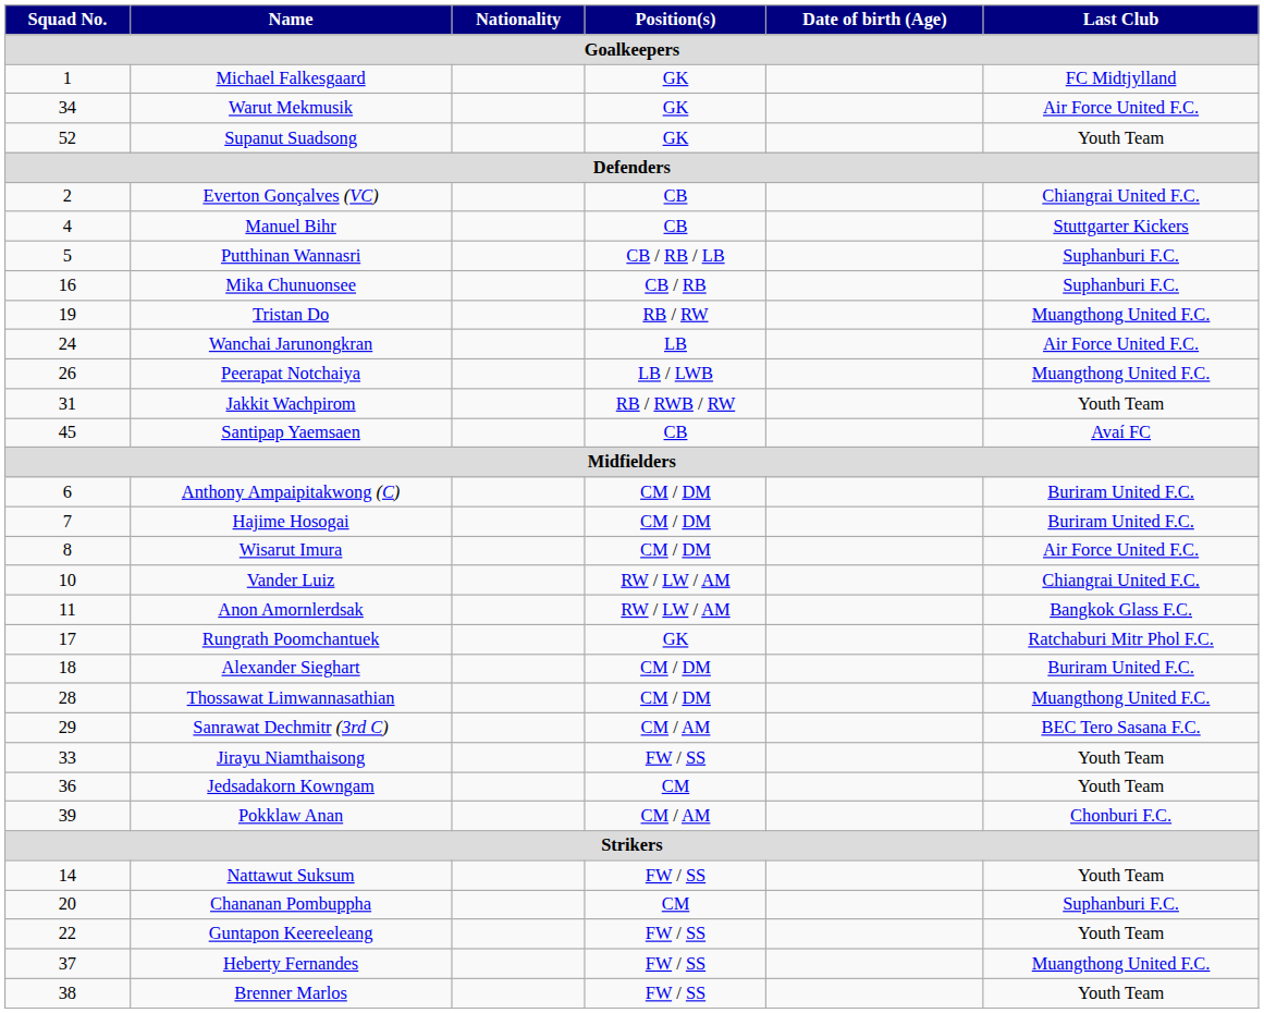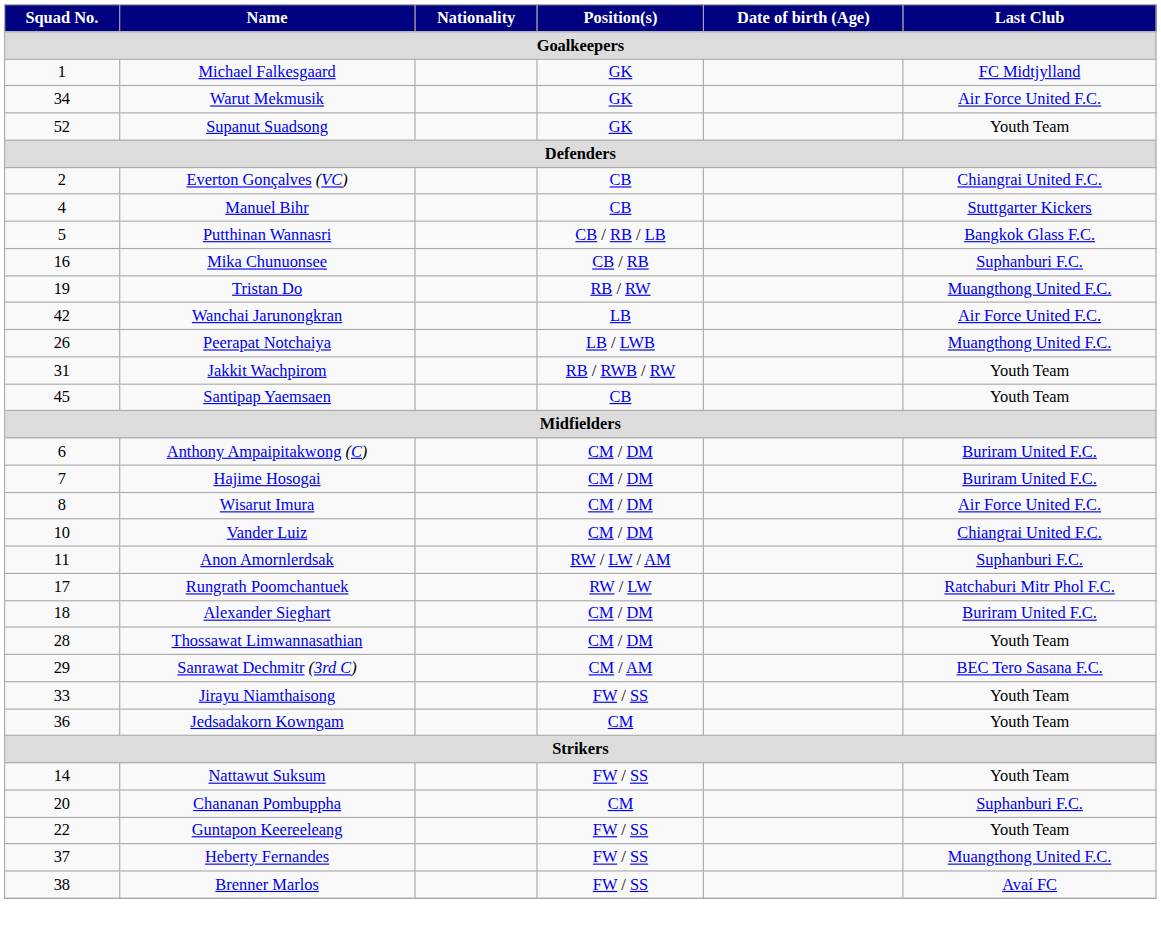Putthinan Wannasri | Last Club: Suphanburi F.C. -> Bangkok Glass F.C.
Wanchai Jarunongkran | Squad No.: 24 -> 42
Santipap Yaemsaen | Last Club: Avaí FC -> Youth Team
Vander Luiz | Position(s): RW / LW / AM -> CM / DM
Anon Amornlerdsak | Last Club: Bangkok Glass F.C. -> Suphanburi F.C.
Rungrath Poomchantuek | Position(s): GK -> RW / LW
Thossawat Limwannasathian | Last Club: Muangthong United F.C. -> Youth Team
- row: 39 | Pokklaw Anan | CM / AM | Chonburi F.C.
Brenner Marlos | Last Club: Youth Team -> Avaí FC
